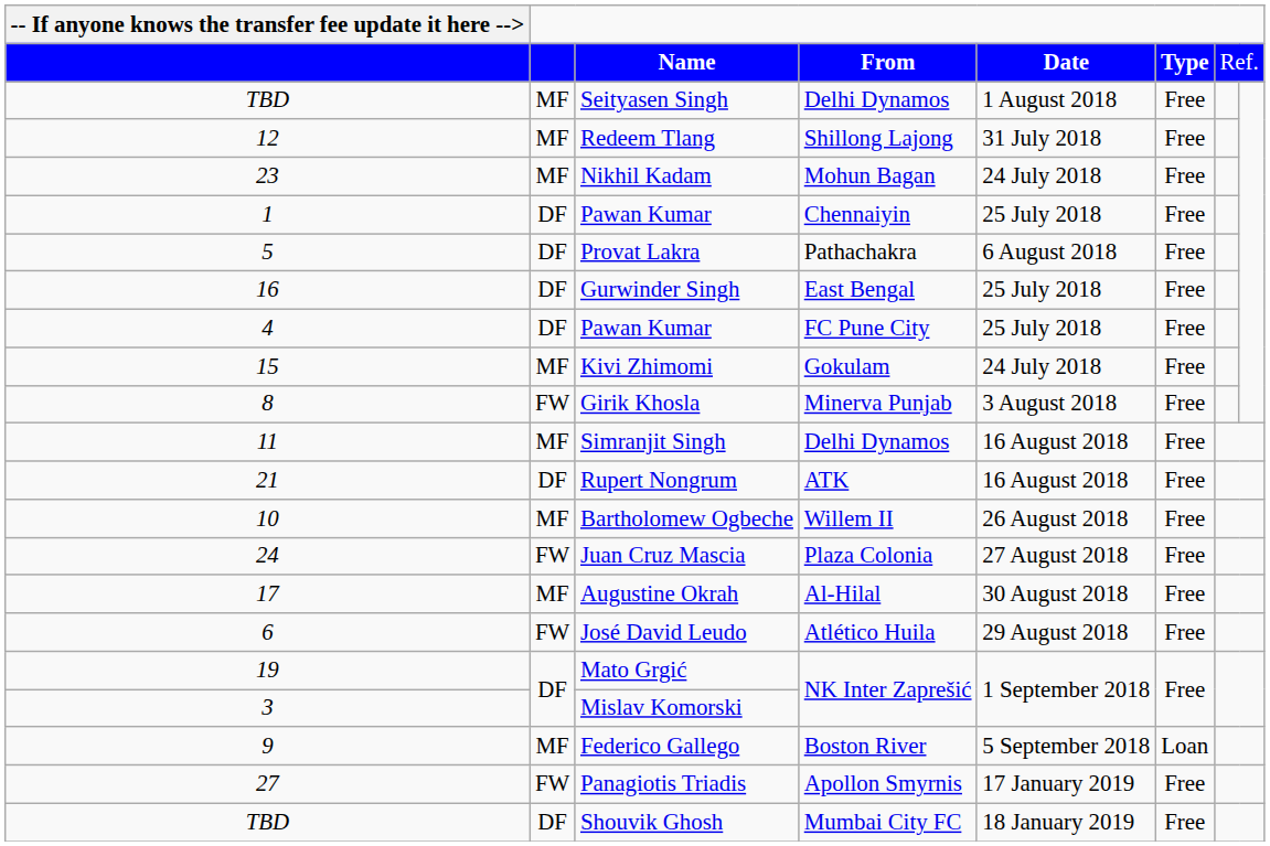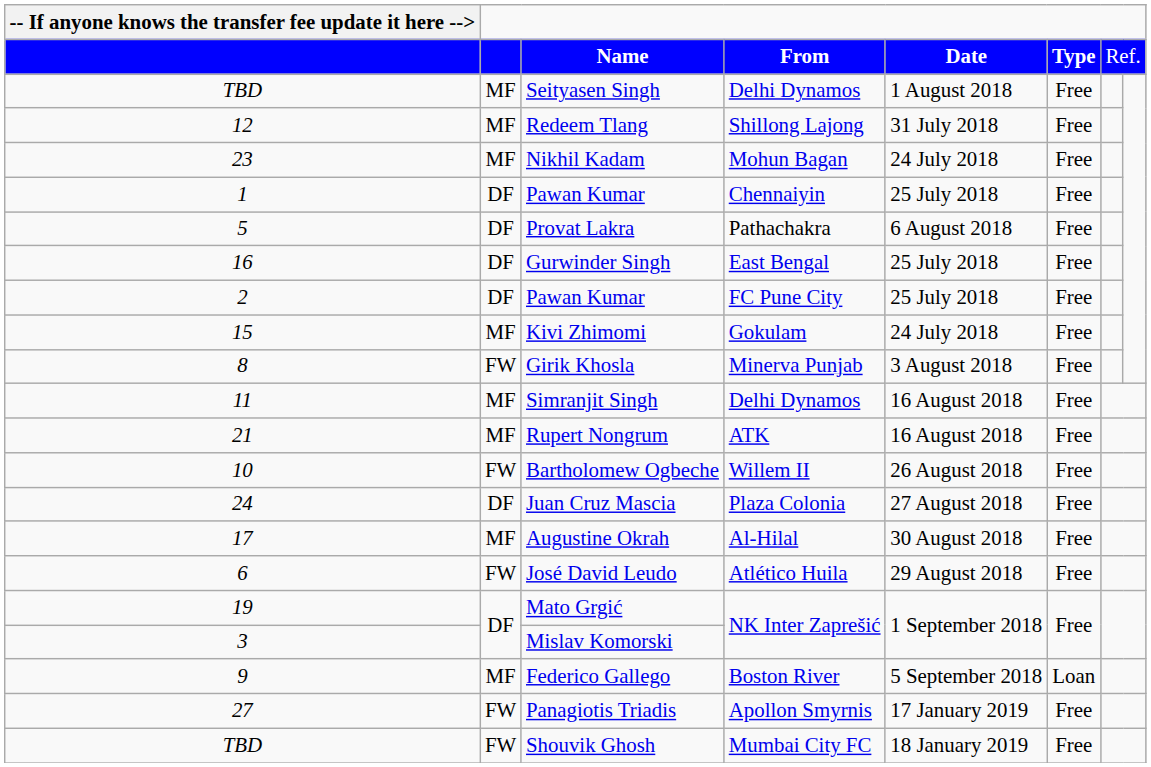Pawan Kumar / FC Pune City | -- If anyone knows the transfer fee update it here -->: 4 -> 2
Rupert Nongrum | column 2: DF -> MF
Bartholomew Ogbeche | column 2: MF -> FW
Juan Cruz Mascia | column 2: FW -> DF
Shouvik Ghosh | column 2: DF -> FW
